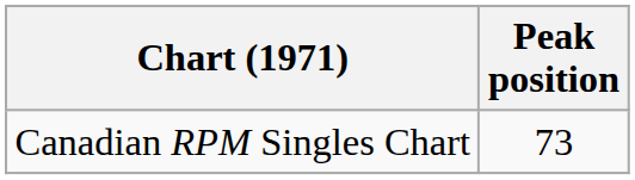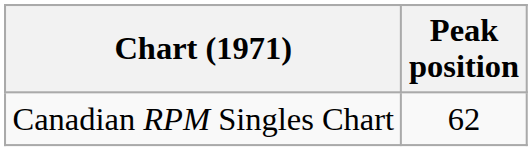Canadian RPM Singles Chart | Peak position: 73 -> 62
